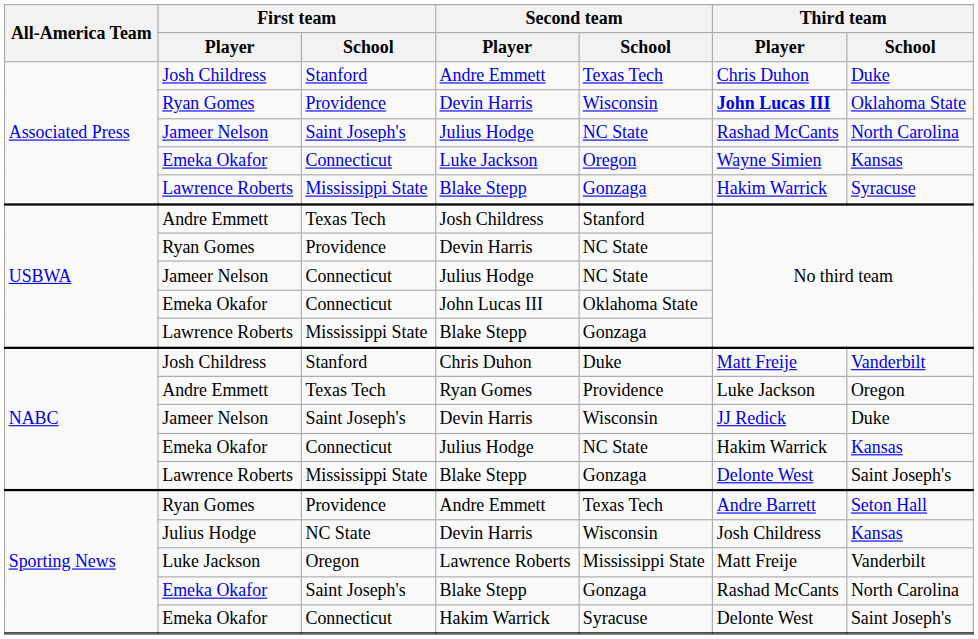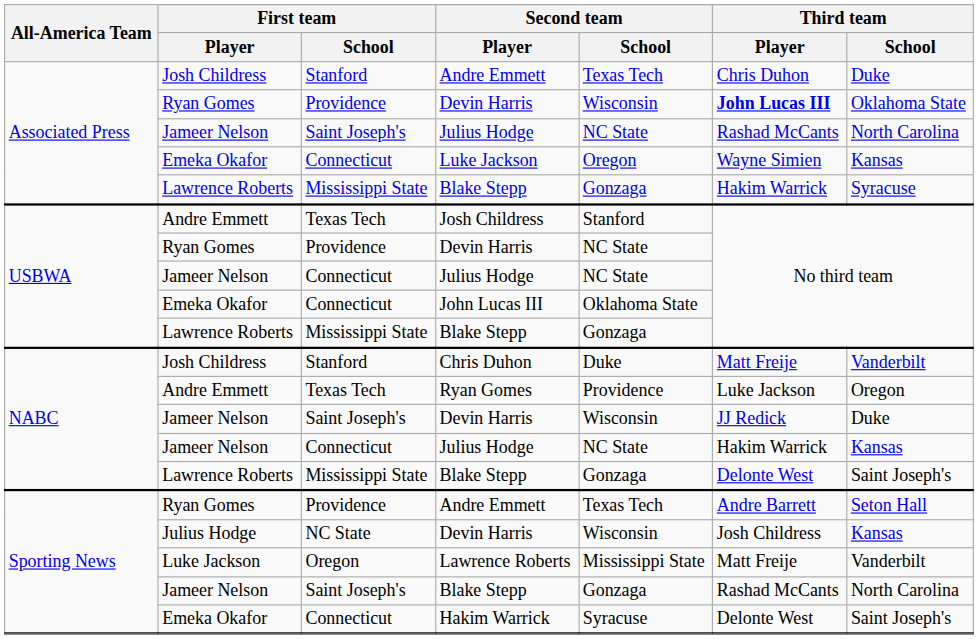NABC / Julius Hodge | First team / Player: Emeka Okafor -> Jameer Nelson
Sporting News / Blake Stepp | First team / Player: Emeka Okafor -> Jameer Nelson
